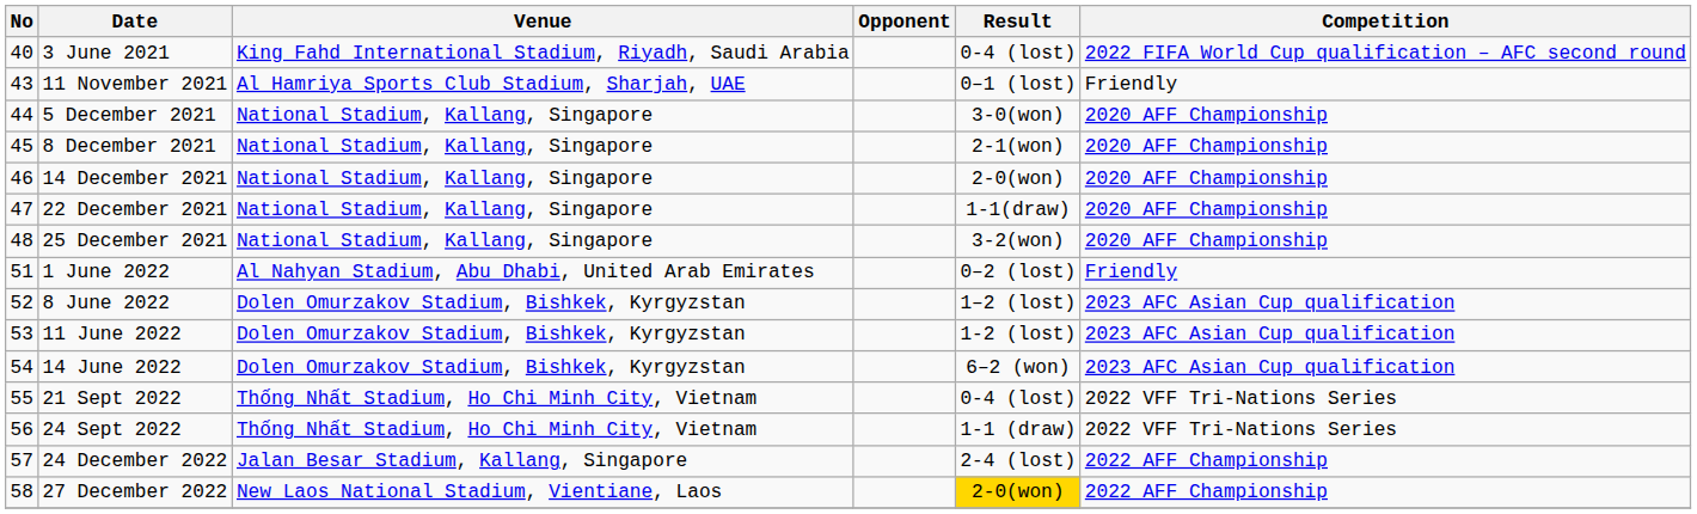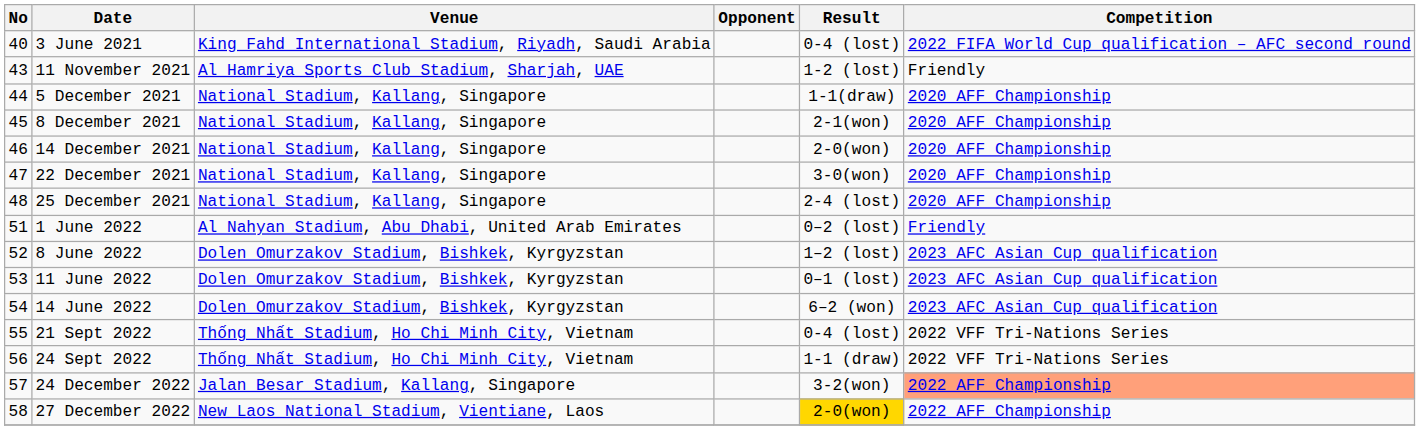11 November 2021 | Result: 0–1 (lost) -> 1-2 (lost)
5 December 2021 | Result: 3-0(won) -> 1-1(draw)
22 December 2021 | Result: 1-1(draw) -> 3-0(won)
25 December 2021 | Result: 3-2(won) -> 2-4 (lost)
11 June 2022 | Result: 1-2 (lost) -> 0–1 (lost)
24 December 2022 | Result: 2-4 (lost) -> 3-2(won)
24 December 2022 | Competition: no background -> lightsalmon background
